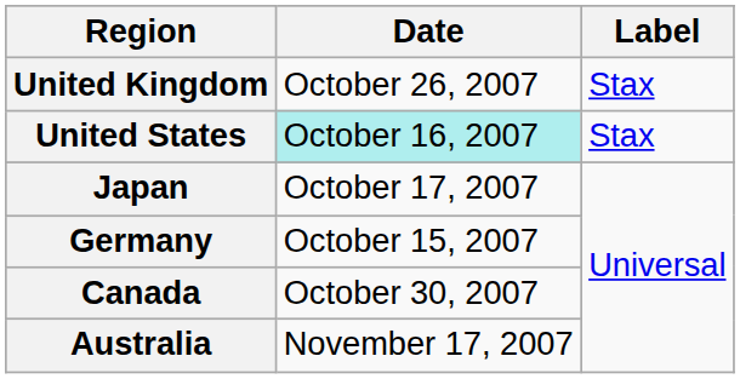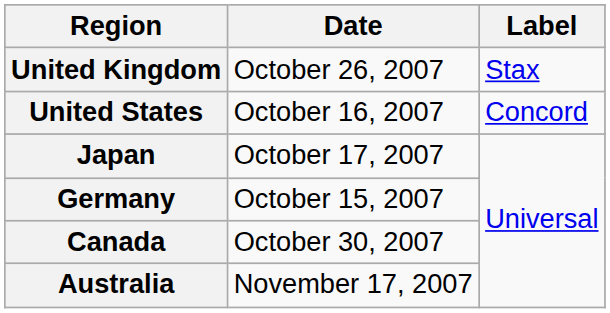United States | Date: paleturquoise background -> no background
United States | Label: Stax -> Concord
